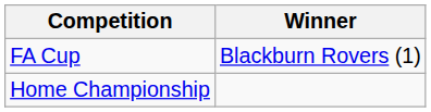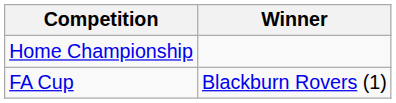rows swapped: FA Cup <-> Home Championship
